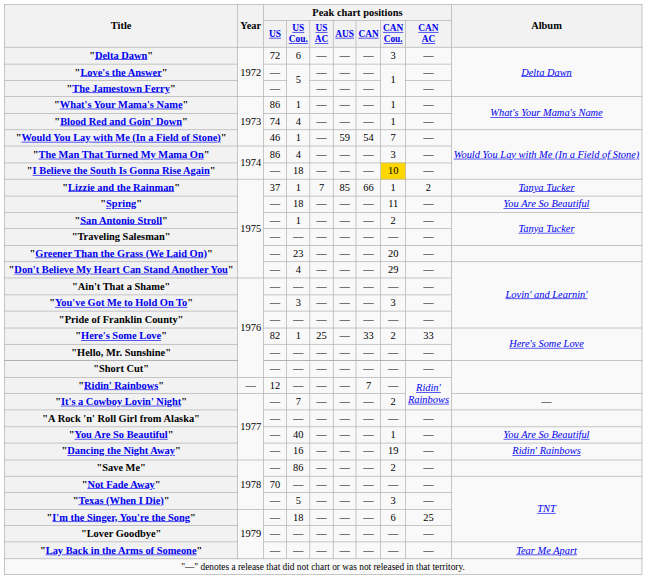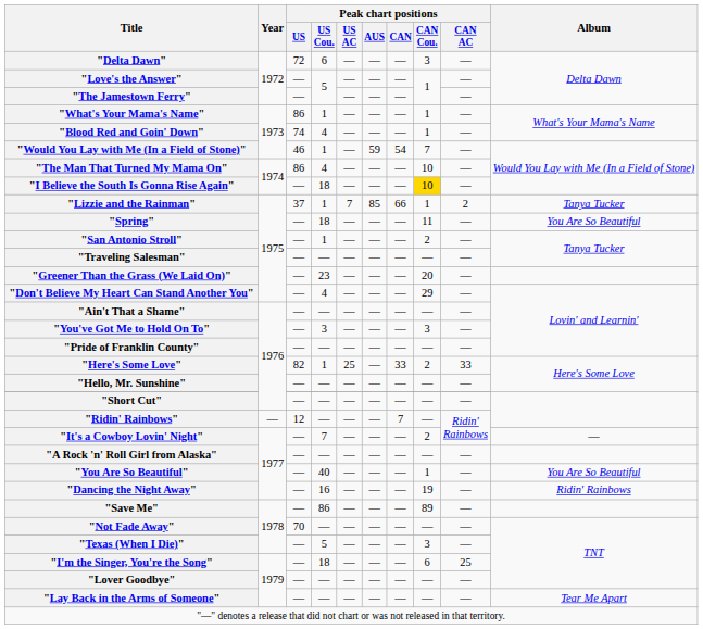"The Man That Turned My Mama On" | Peak chart positions / CAN Cou.: 3 -> 10
"Save Me" | Peak chart positions / CAN Cou.: 2 -> 89
